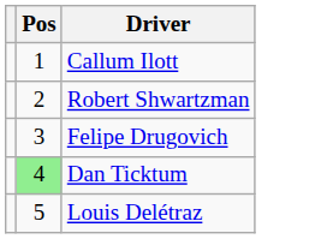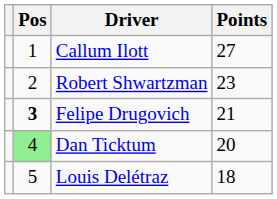+ column: Points | 27 | 23 | 21 | 20 | 18
Felipe Drugovich | Pos: normal -> bold
